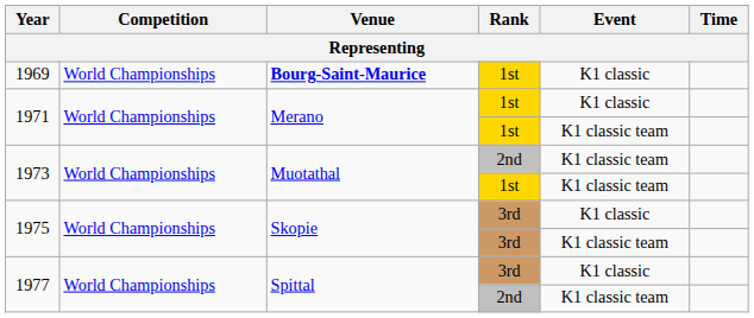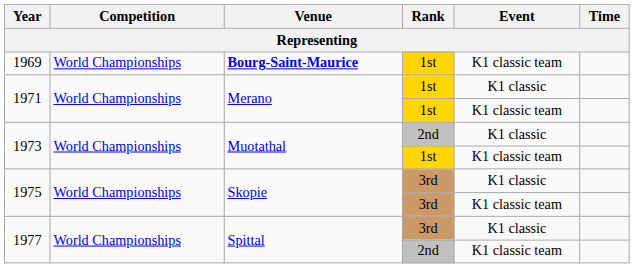1969 | Event: K1 classic -> K1 classic team
1973 / 2nd | Event: K1 classic team -> K1 classic
